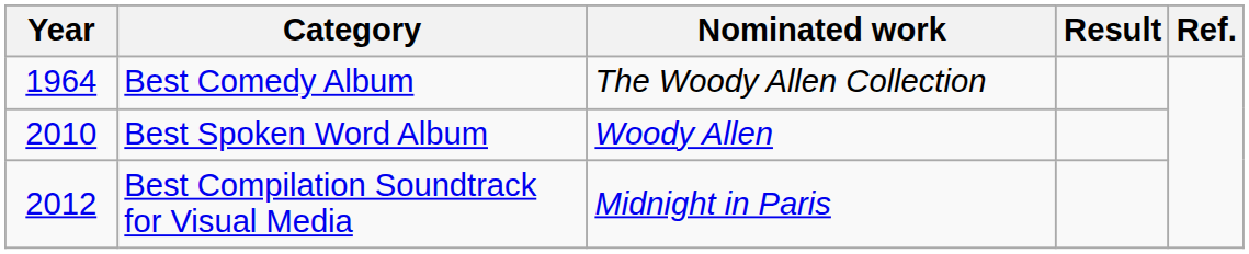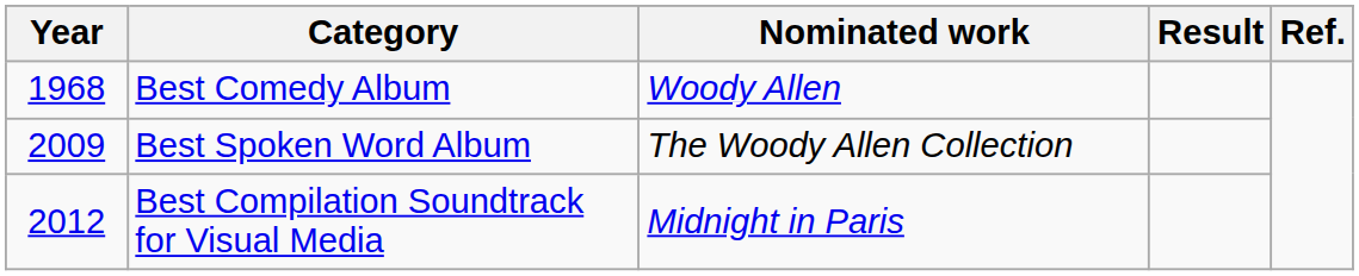Best Comedy Album | Year: 1964 -> 1968
Best Comedy Album | Nominated work: The Woody Allen Collection -> Woody Allen
Best Spoken Word Album | Year: 2010 -> 2009
Best Spoken Word Album | Nominated work: Woody Allen -> The Woody Allen Collection
